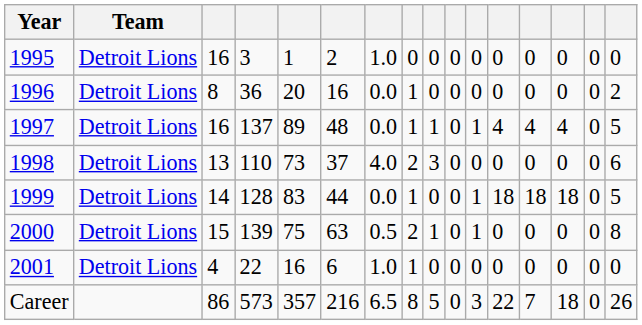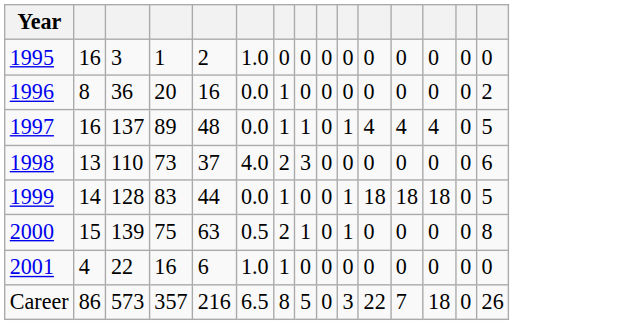- column: Team | Detroit Lions | Detroit Lions | Detroit Lions | Detroit Lions | Detroit Lions | Detroit Lions | Detroit Lions
